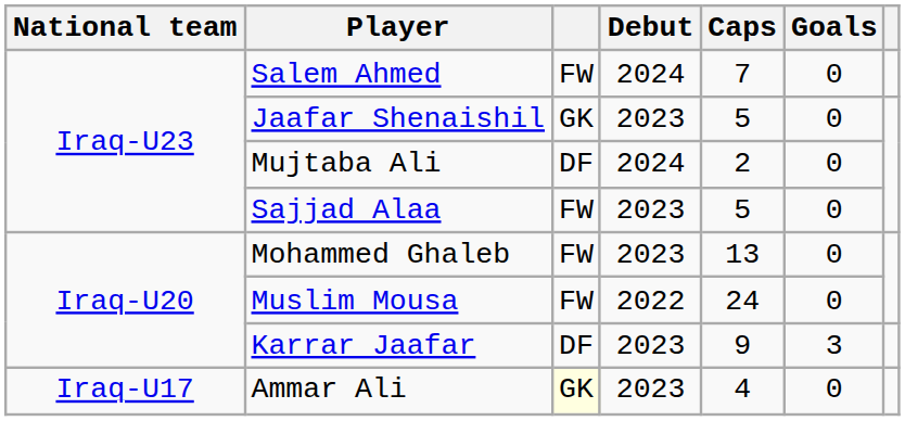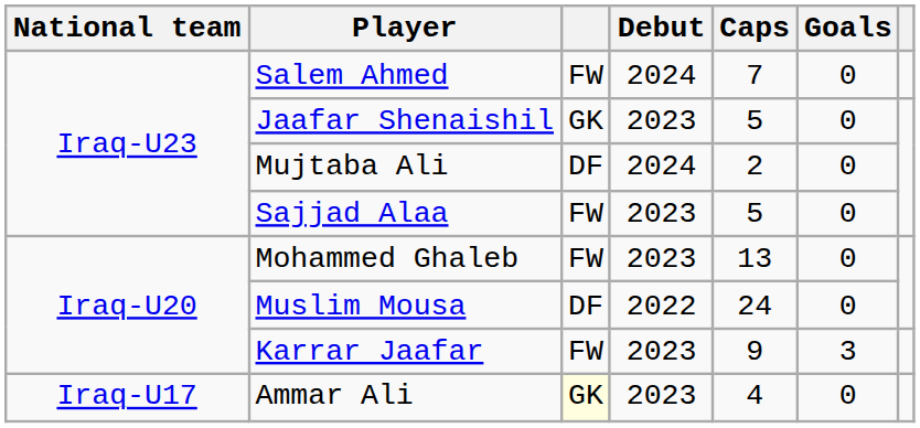Muslim Mousa | column 3: FW -> DF
Karrar Jaafar | column 3: DF -> FW
